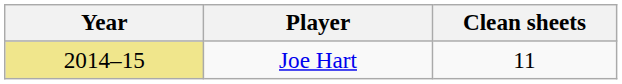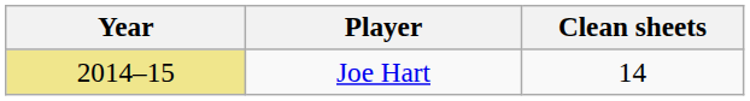Joe Hart | Clean sheets: 11 -> 14
